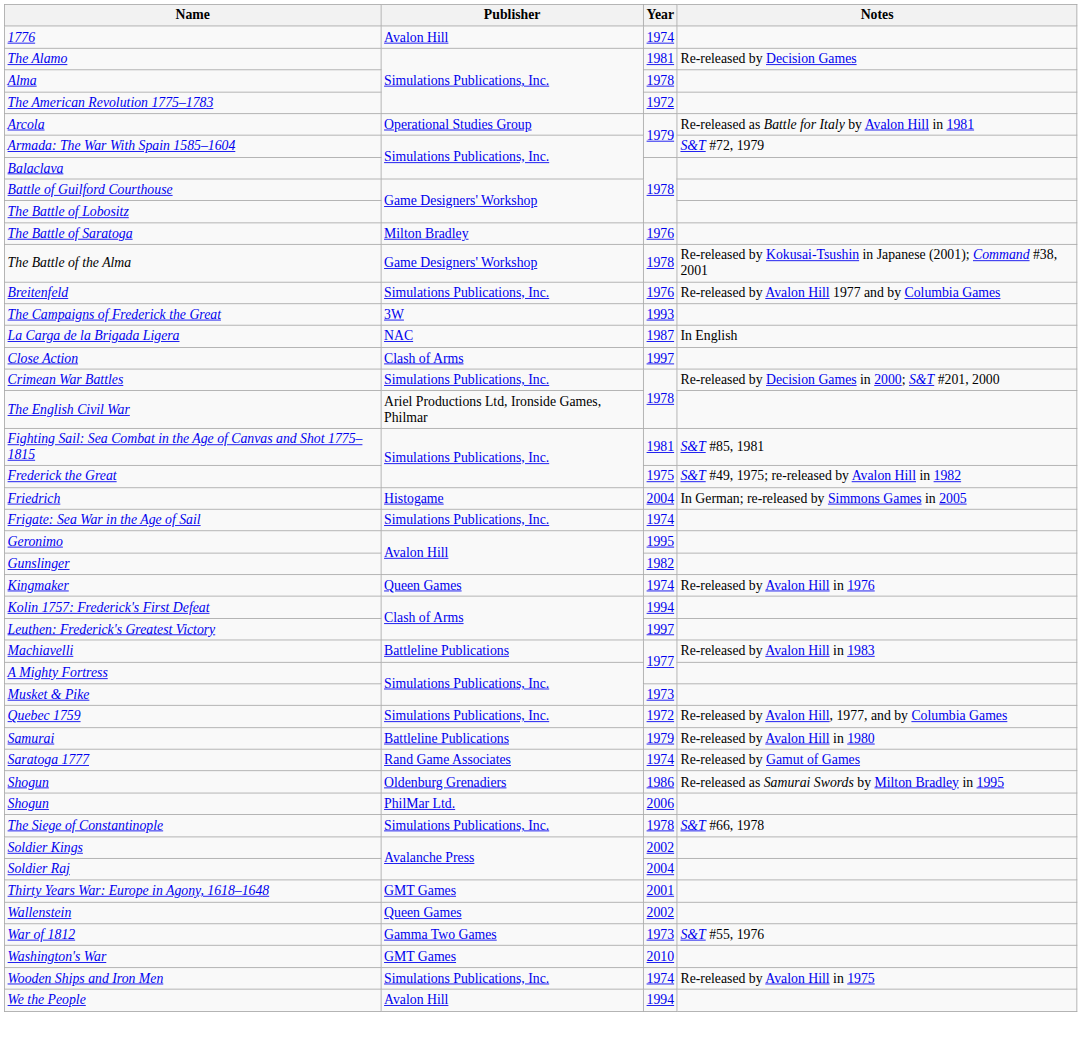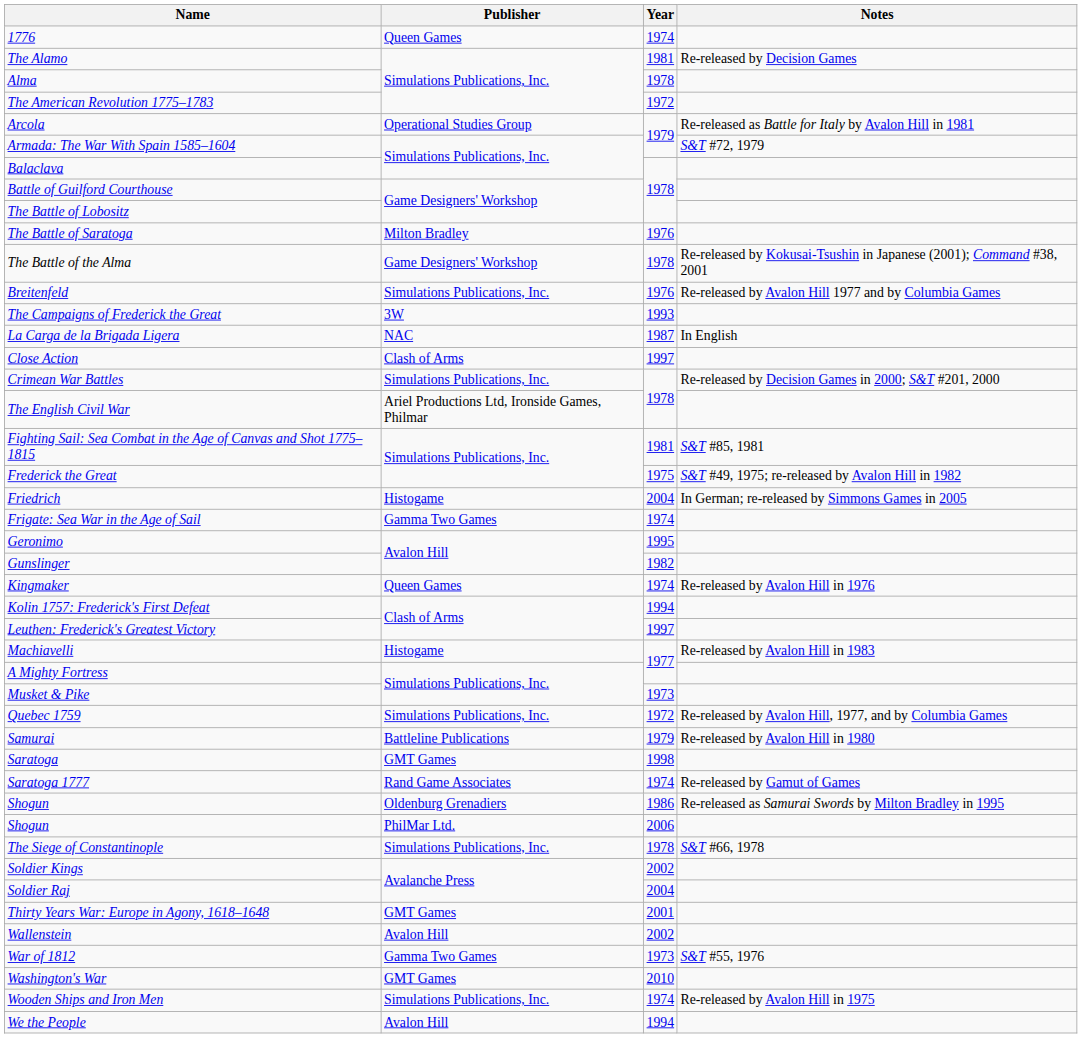1776 | Publisher: Avalon Hill -> Queen Games
Frigate: Sea War in the Age of Sail | Publisher: Simulations Publications, Inc. -> Gamma Two Games
Machiavelli | Publisher: Battleline Publications -> Histogame
+ row: Saratoga | GMT Games | 1998
Wallenstein | Publisher: Queen Games -> Avalon Hill
